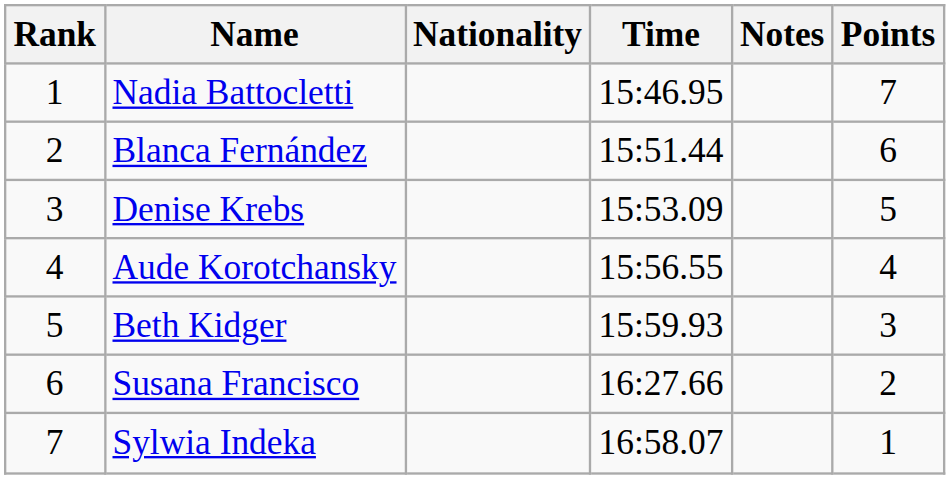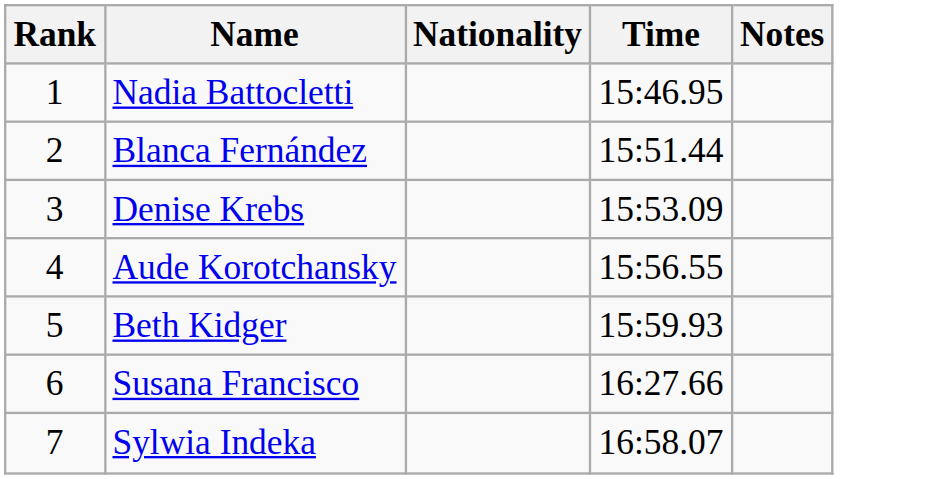- column: Points | 7 | 6 | 5 | 4 | 3 | 2 | 1
